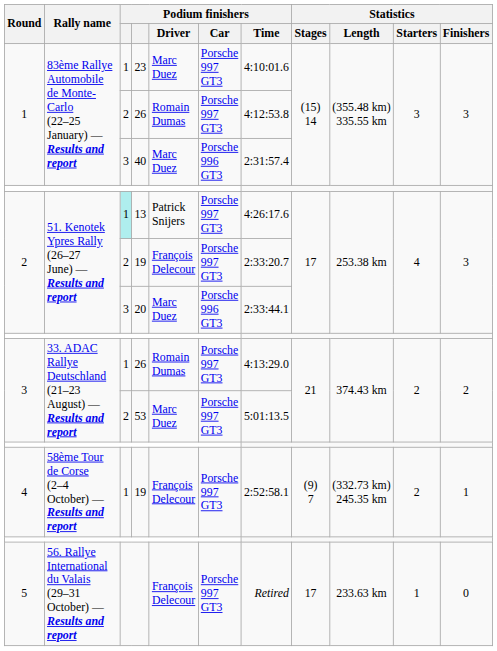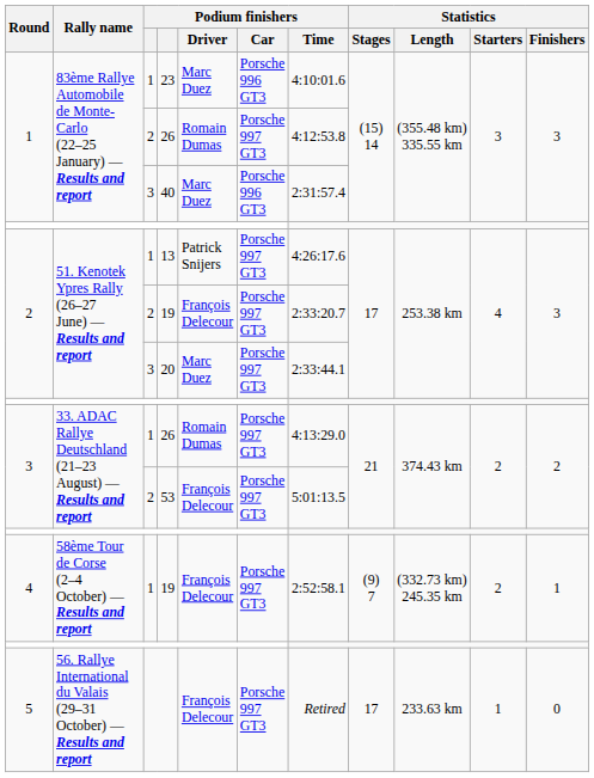23 | Podium finishers / Car: Porsche 997 GT3 -> Porsche 996 GT3
13 | column 3: paleturquoise background -> no background
20 | Podium finishers / Car: Porsche 996 GT3 -> Porsche 997 GT3
53 | Podium finishers / Driver: Marc Duez -> François Delecour
